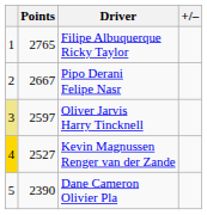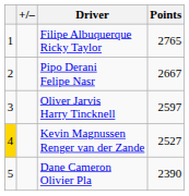columns swapped: +/– <-> Points
Oliver Jarvis Harry Tincknell | column 1: khaki background -> no background
